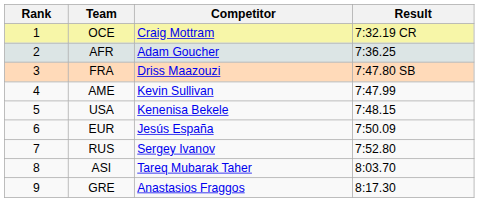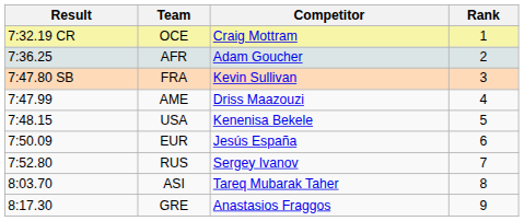columns swapped: Rank <-> Result
FRA | Competitor: Driss Maazouzi -> Kevin Sullivan
AME | Competitor: Kevin Sullivan -> Driss Maazouzi
